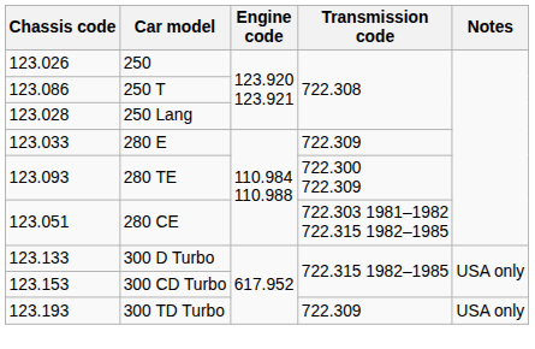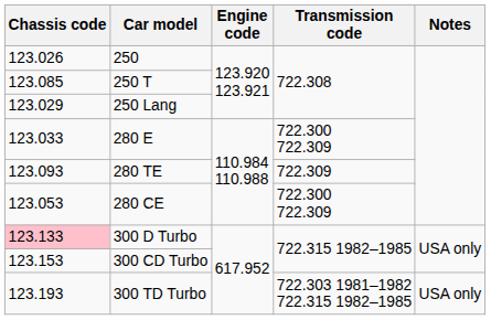250 T | Chassis code: 123.086 -> 123.085
250 Lang | Chassis code: 123.028 -> 123.029
280 E | Transmission code: 722.309 -> 722.300 722.309
280 TE | Transmission code: 722.300 722.309 -> 722.309
280 CE | Chassis code: 123.051 -> 123.053
280 CE | Transmission code: 722.303 1981–1982 722.315 1982–1985 -> 722.300 722.309
300 D Turbo | Chassis code: no background -> pink background
300 TD Turbo | Transmission code: 722.309 -> 722.303 1981–1982 722.315 1982–1985
